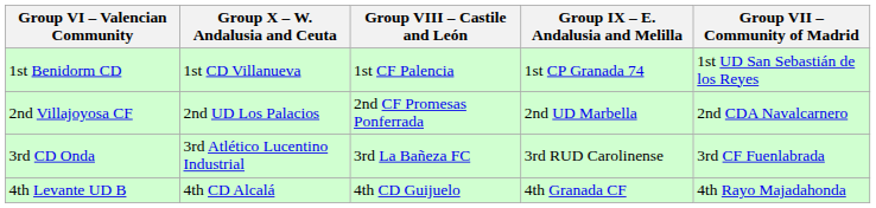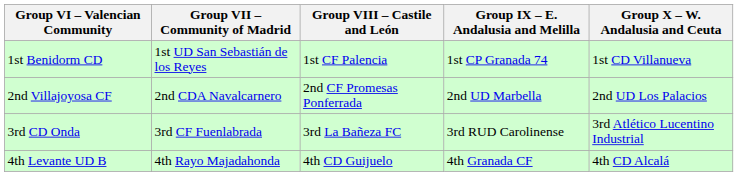columns swapped: Group VII – Community of Madrid <-> Group X – W. Andalusia and Ceuta
